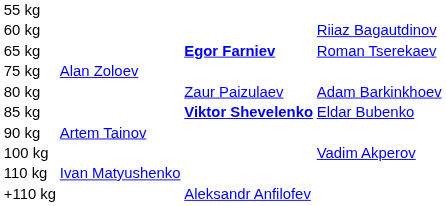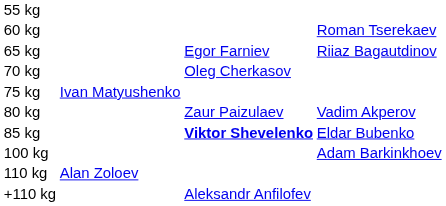60 kg | column 4: Riiaz Bagautdinov -> Roman Tserekaev
65 kg | column 3: bold -> normal
65 kg | column 4: Roman Tserekaev -> Riiaz Bagautdinov
+ row: 70 kg | Oleg Cherkasov
75 kg | column 2: Alan Zoloev -> Ivan Matyushenko
80 kg | column 4: Adam Barkinkhoev -> Vadim Akperov
- row: 90 kg | Artem Tainov
100 kg | column 4: Vadim Akperov -> Adam Barkinkhoev
110 kg | column 2: Ivan Matyushenko -> Alan Zoloev
